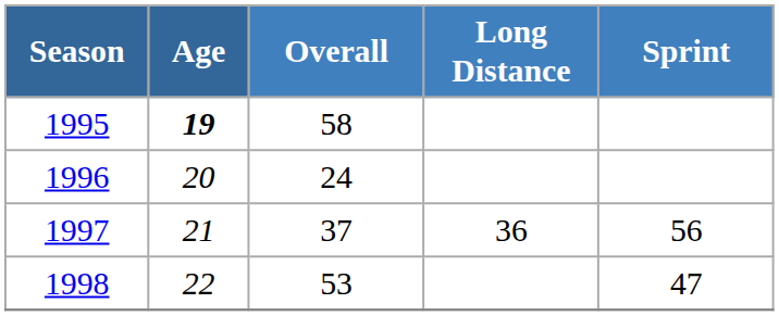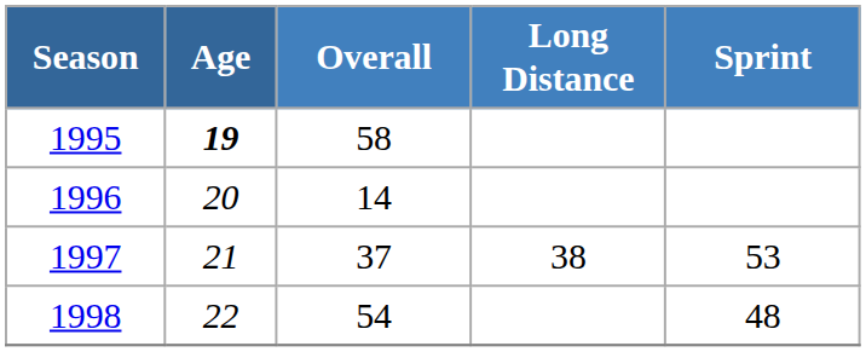1996 | Overall: 24 -> 14
1997 | Long Distance: 36 -> 38
1997 | Sprint: 56 -> 53
1998 | Overall: 53 -> 54
1998 | Sprint: 47 -> 48
